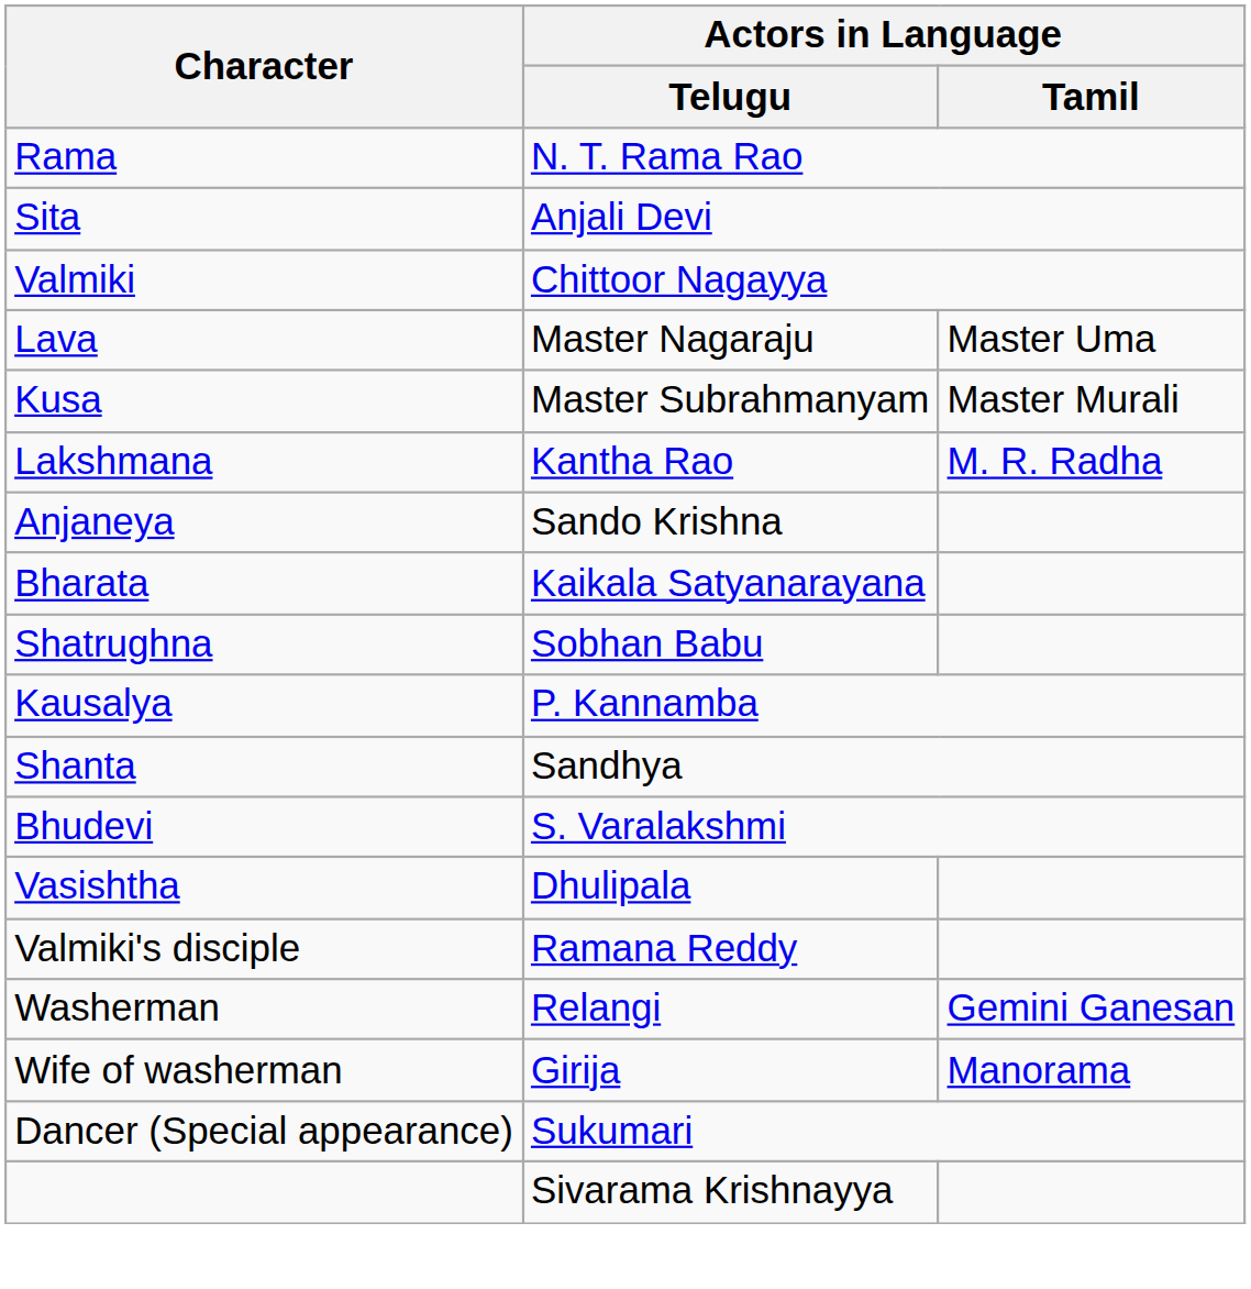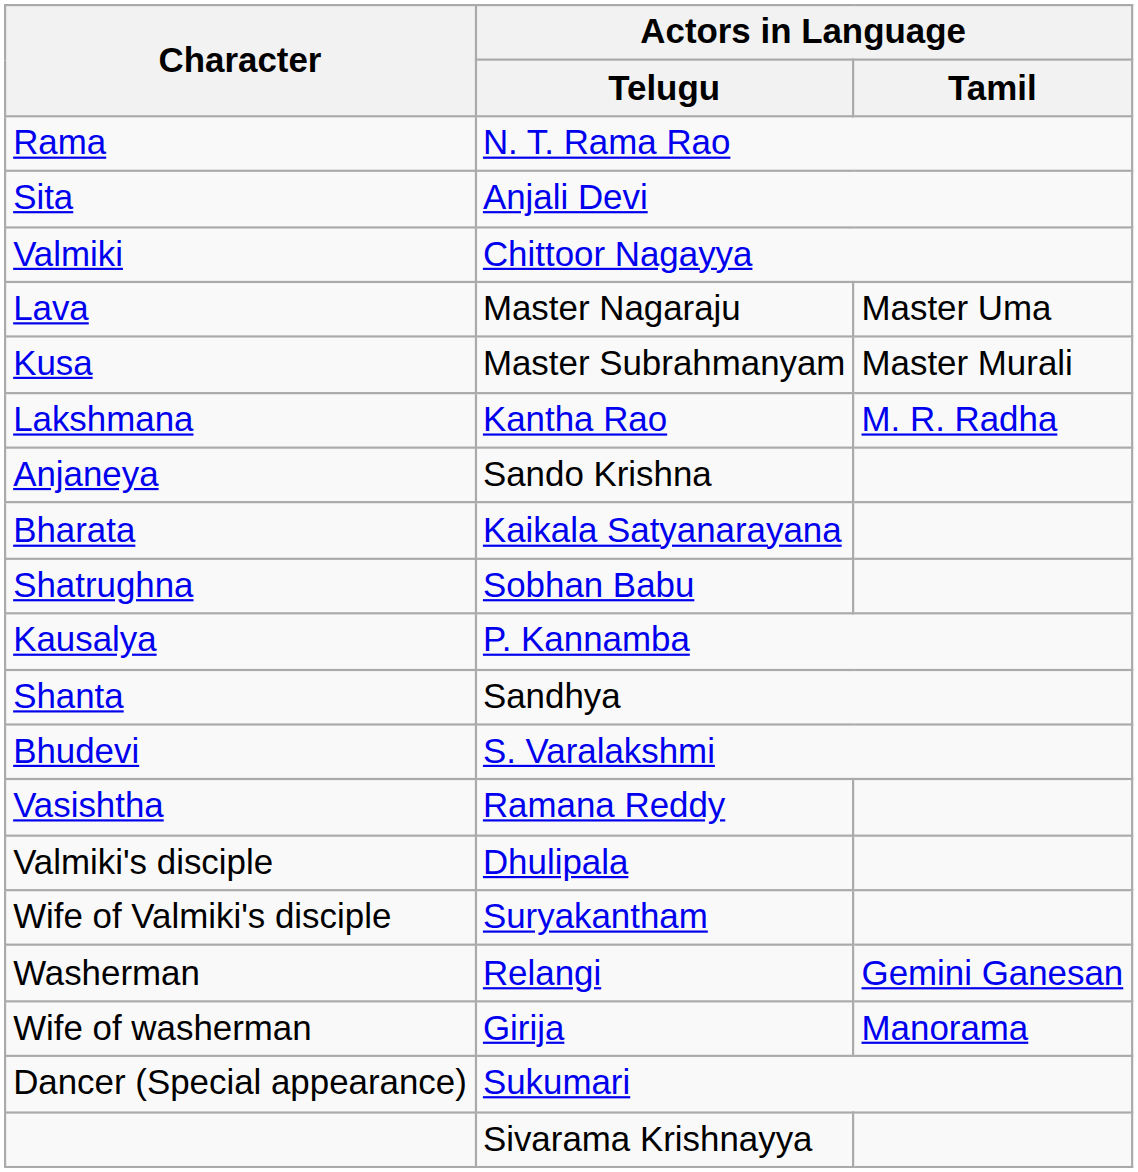Vasishtha | Actors in Language / Telugu: Dhulipala -> Ramana Reddy
Valmiki's disciple | Actors in Language / Telugu: Ramana Reddy -> Dhulipala
+ row: Wife of Valmiki's disciple | Suryakantham
